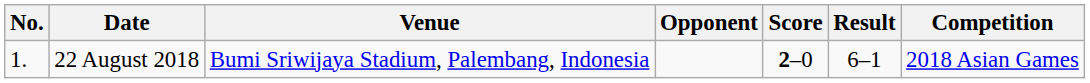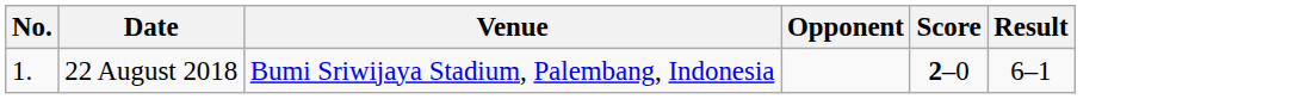- column: Competition | 2018 Asian Games
